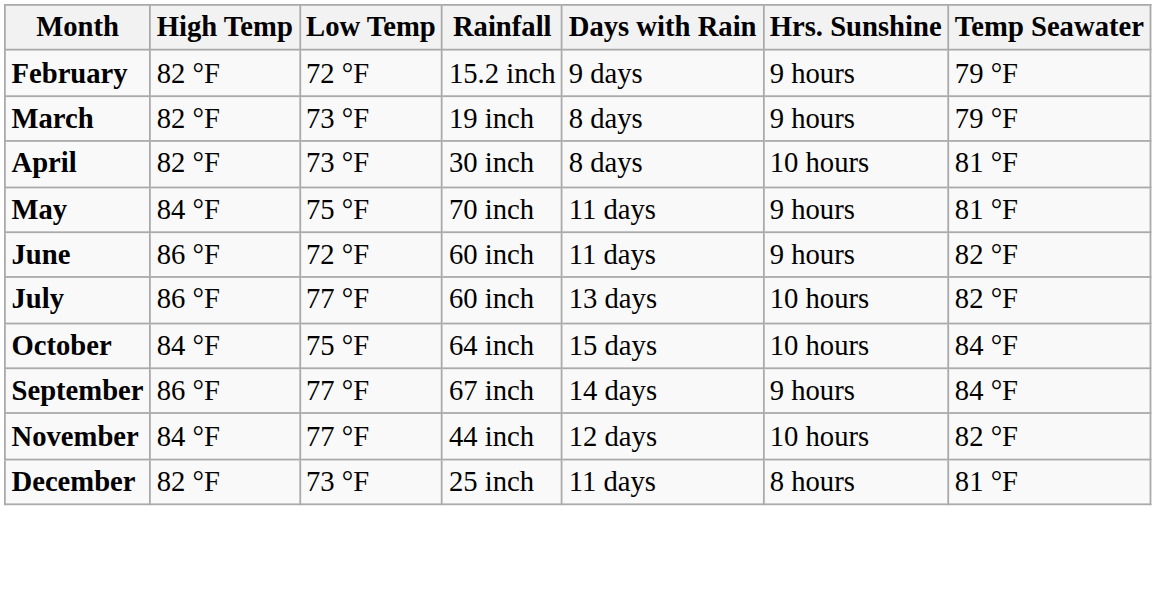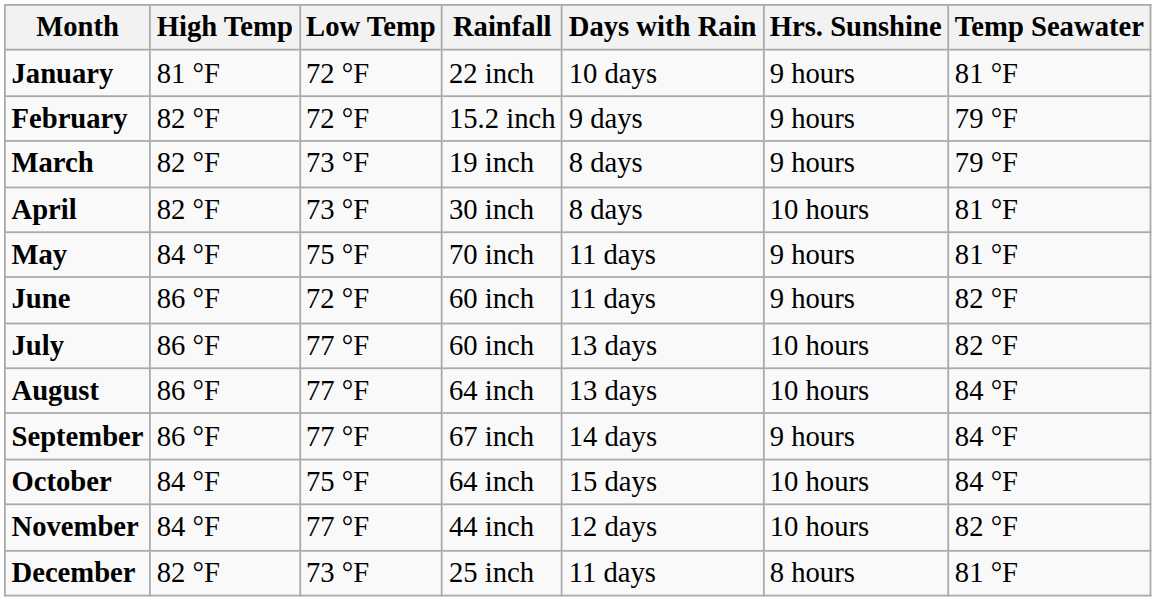+ row: January | 81 °F | 72 °F | 22 inch | 10 days | 9 hours | 81 °F
+ row: August | 86 °F | 77 °F | 64 inch | 13 days | 10 hours | 84 °F
rows swapped: September <-> October
